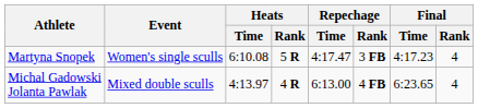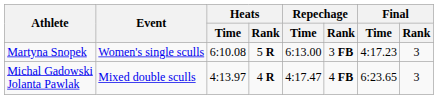Martyna Snopek | Repechage / Time: 4:17.47 -> 6:13.00
Martyna Snopek | Final / Rank: 4 -> 3
Michal Gadowski Jolanta Pawlak | Repechage / Time: 6:13.00 -> 4:17.47
Michal Gadowski Jolanta Pawlak | Final / Rank: 4 -> 3
